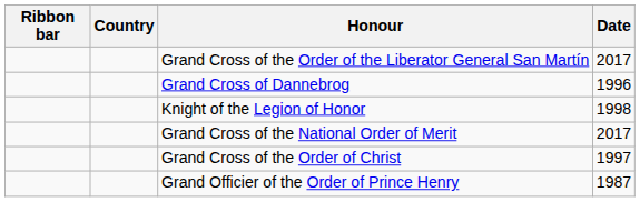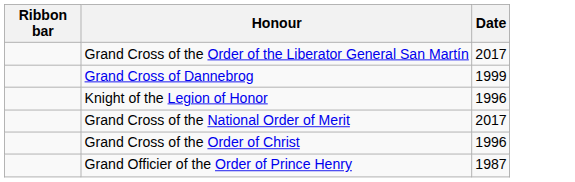- column: Country
Grand Cross of Dannebrog | Date: 1996 -> 1999
Knight of the Legion of Honor | Date: 1998 -> 1996
Grand Cross of the Order of Christ | Date: 1997 -> 1996
